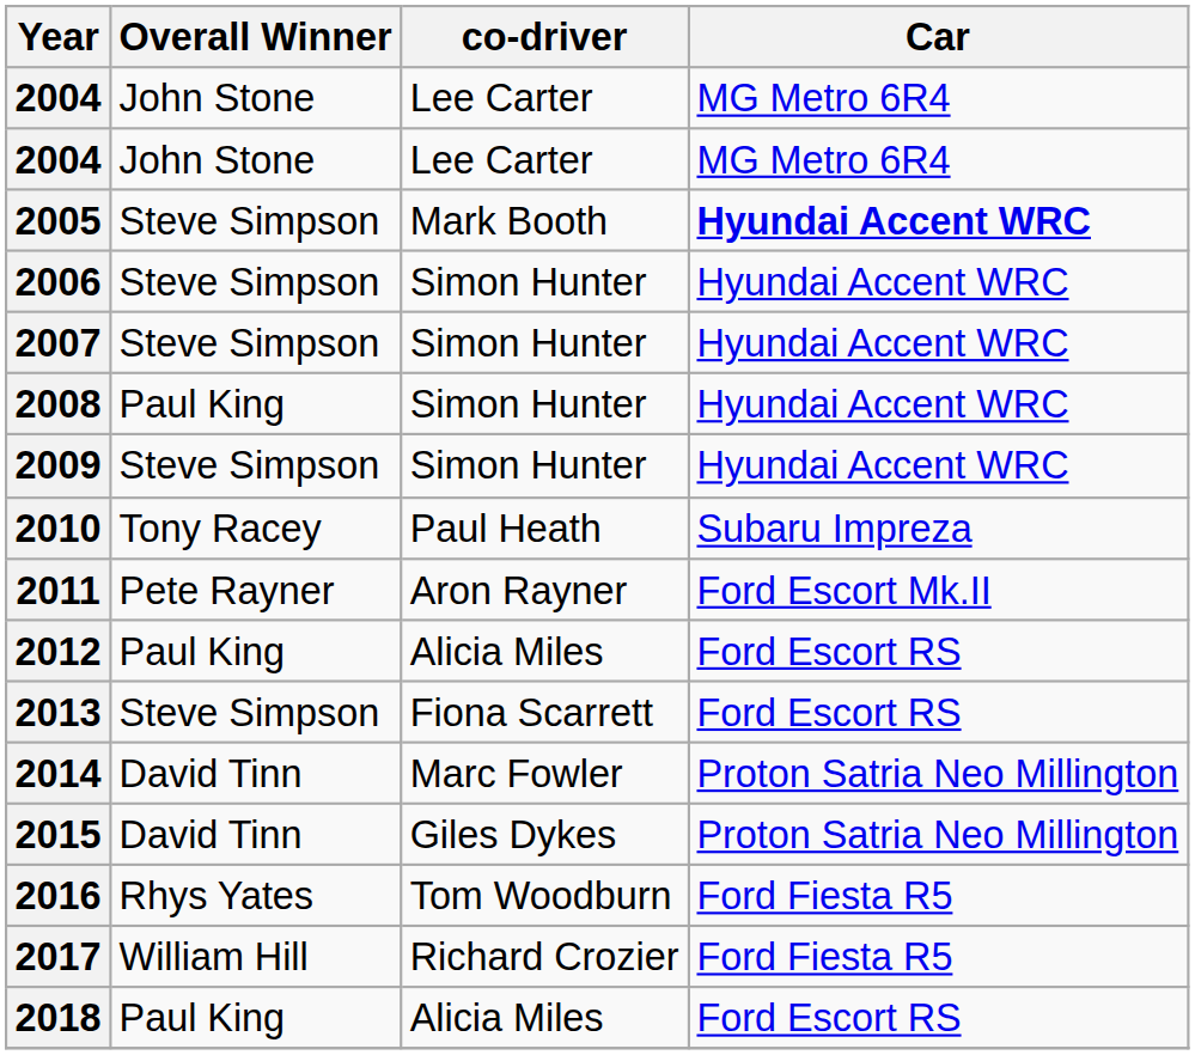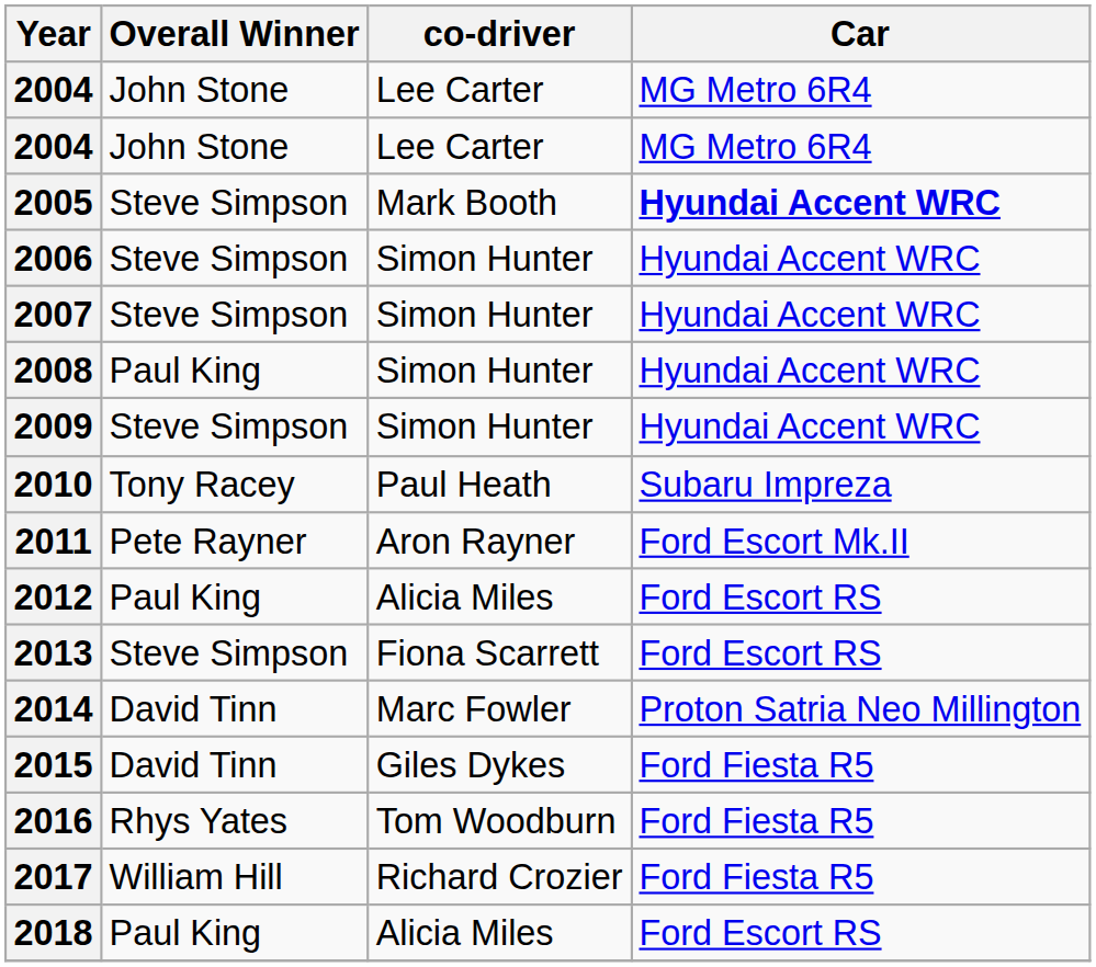2015 | Car: Proton Satria Neo Millington -> Ford Fiesta R5
